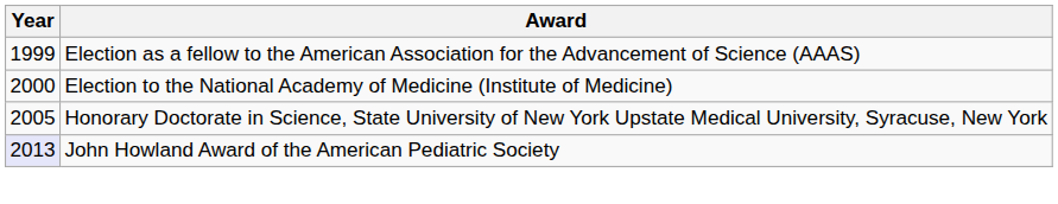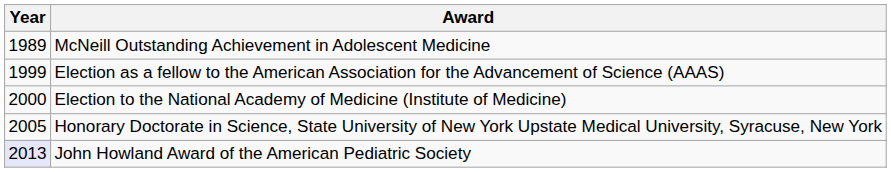+ row: 1989 | McNeill Outstanding Achievement in Adolescent Medicine
